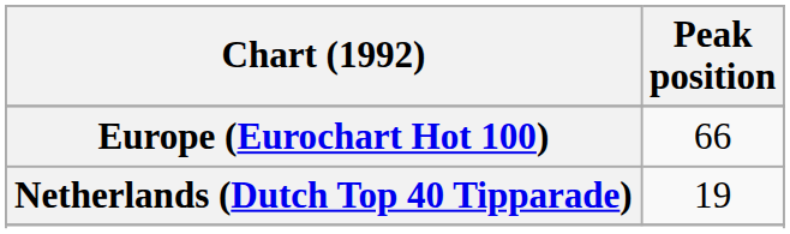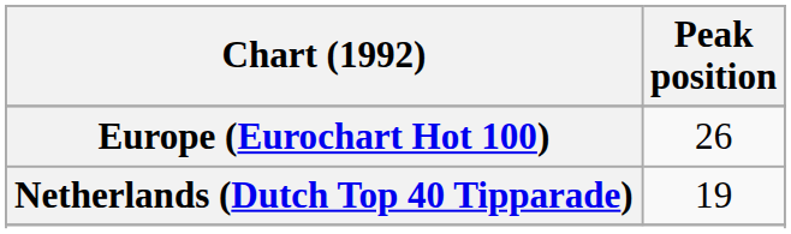Europe (Eurochart Hot 100) | Peak position: 66 -> 26
